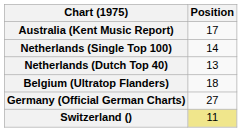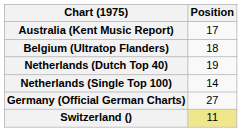rows swapped: Belgium (Ultratop Flanders) <-> Netherlands (Single Top 100)
Netherlands (Dutch Top 40) | Position: 13 -> 19
